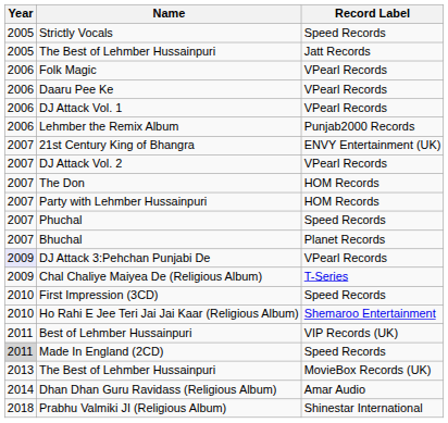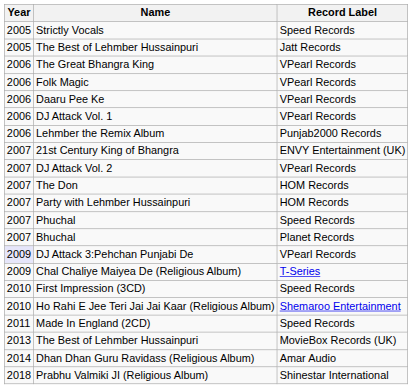+ row: 2006 | The Great Bhangra King | VPearl Records
- row: 2011 | Best of Lehmber Hussainpuri | VIP Records (UK)
Made In England (2CD) | Year: lightgrey background -> no background
